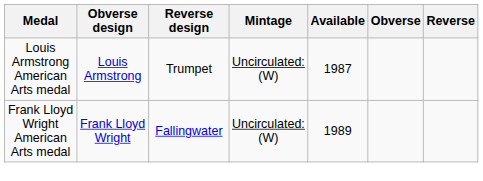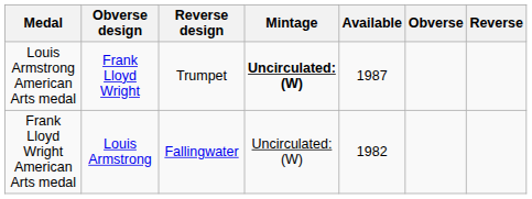Louis Armstrong American Arts medal | Obverse design: Louis Armstrong -> Frank Lloyd Wright
Louis Armstrong American Arts medal | Mintage: normal -> bold
Frank Lloyd Wright American Arts medal | Obverse design: Frank Lloyd Wright -> Louis Armstrong
Frank Lloyd Wright American Arts medal | Available: 1989 -> 1982
